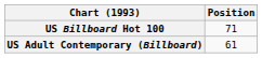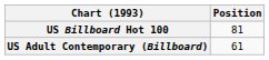US Billboard Hot 100 | Position: 71 -> 81
